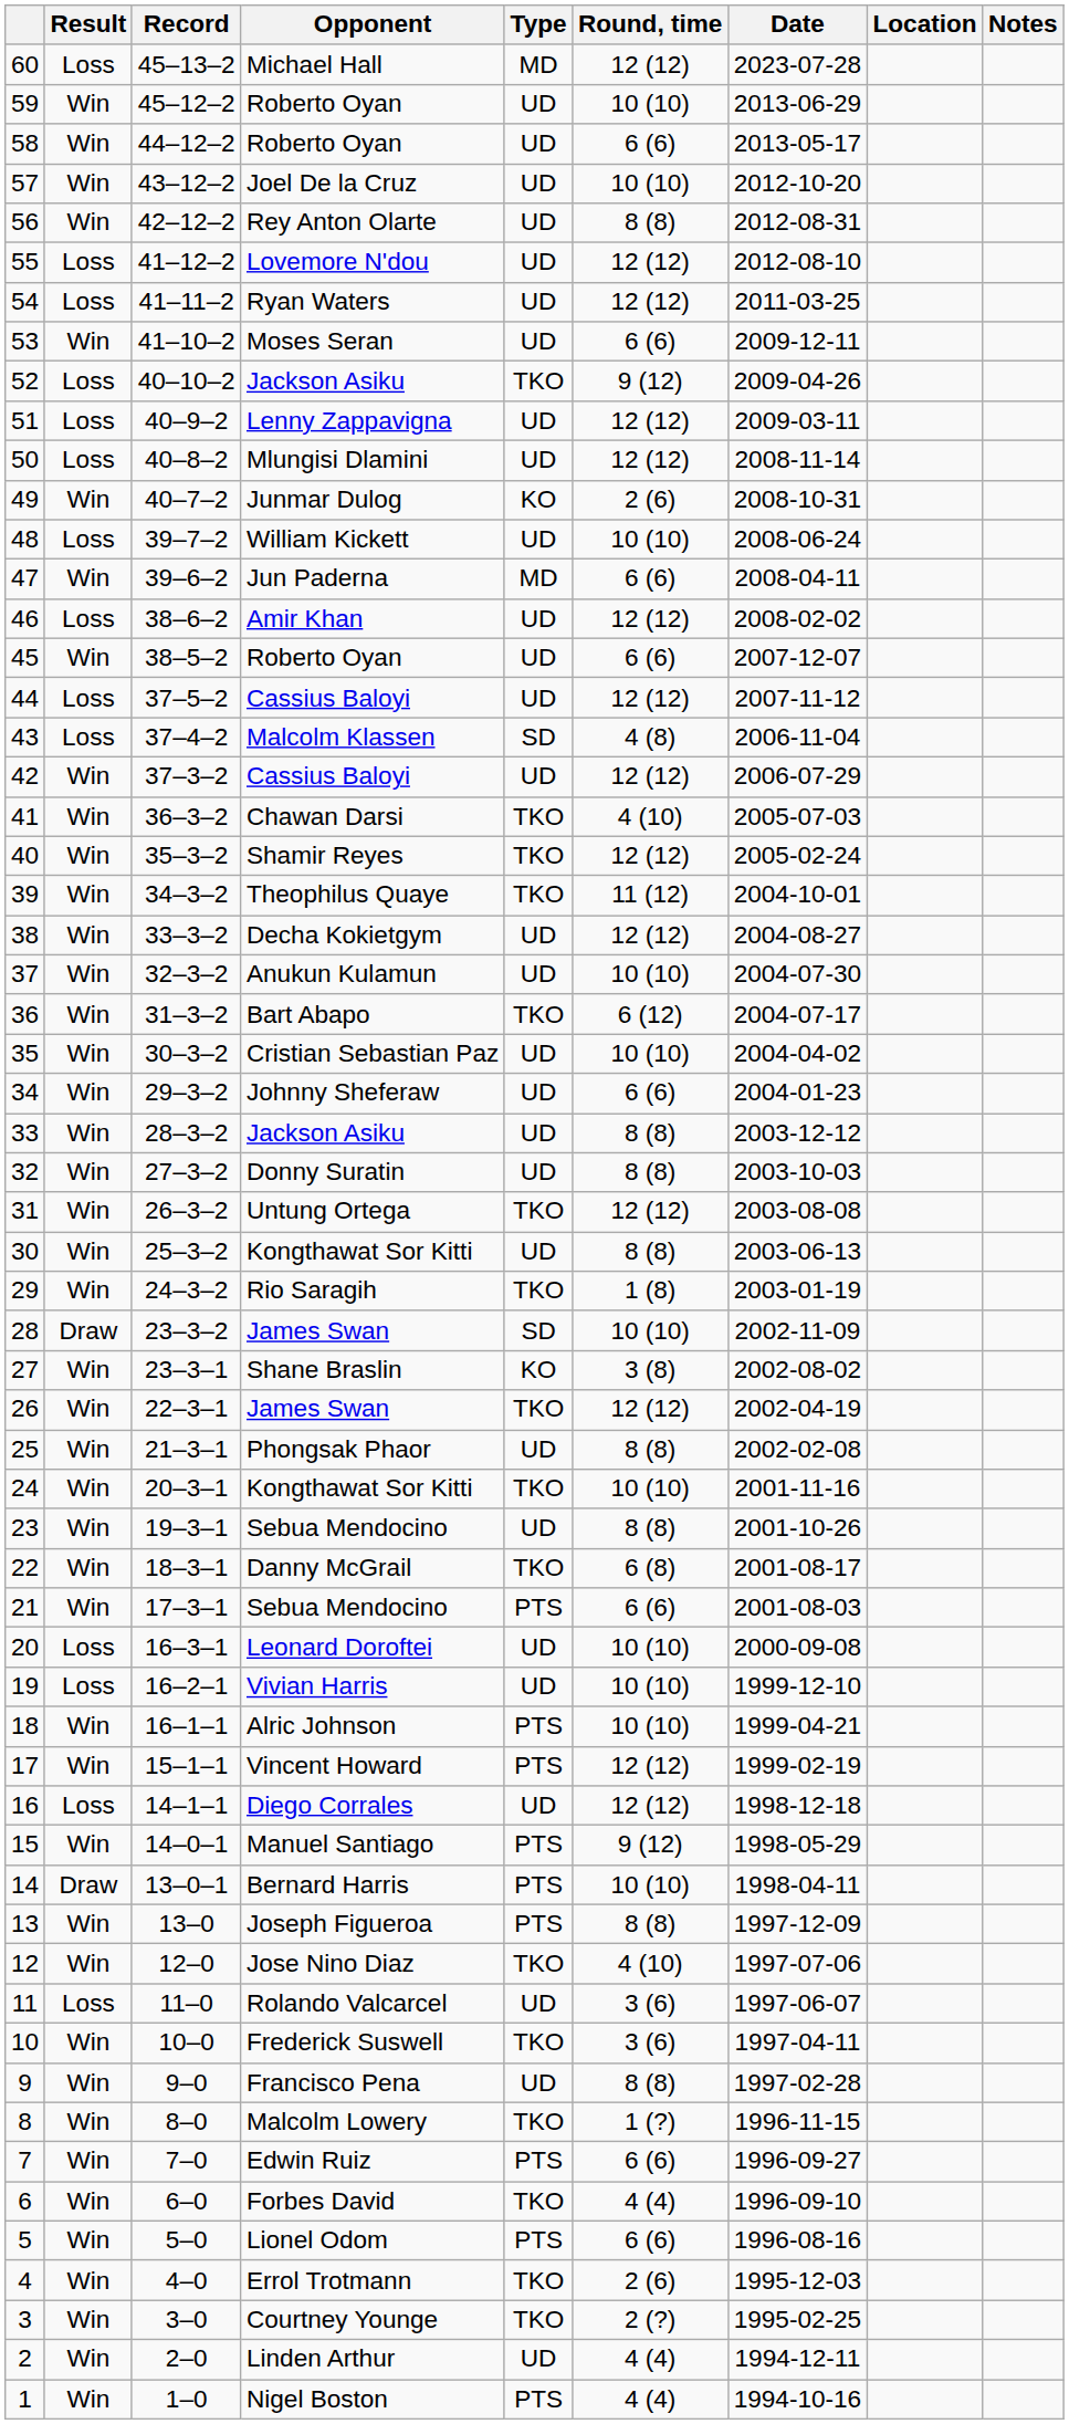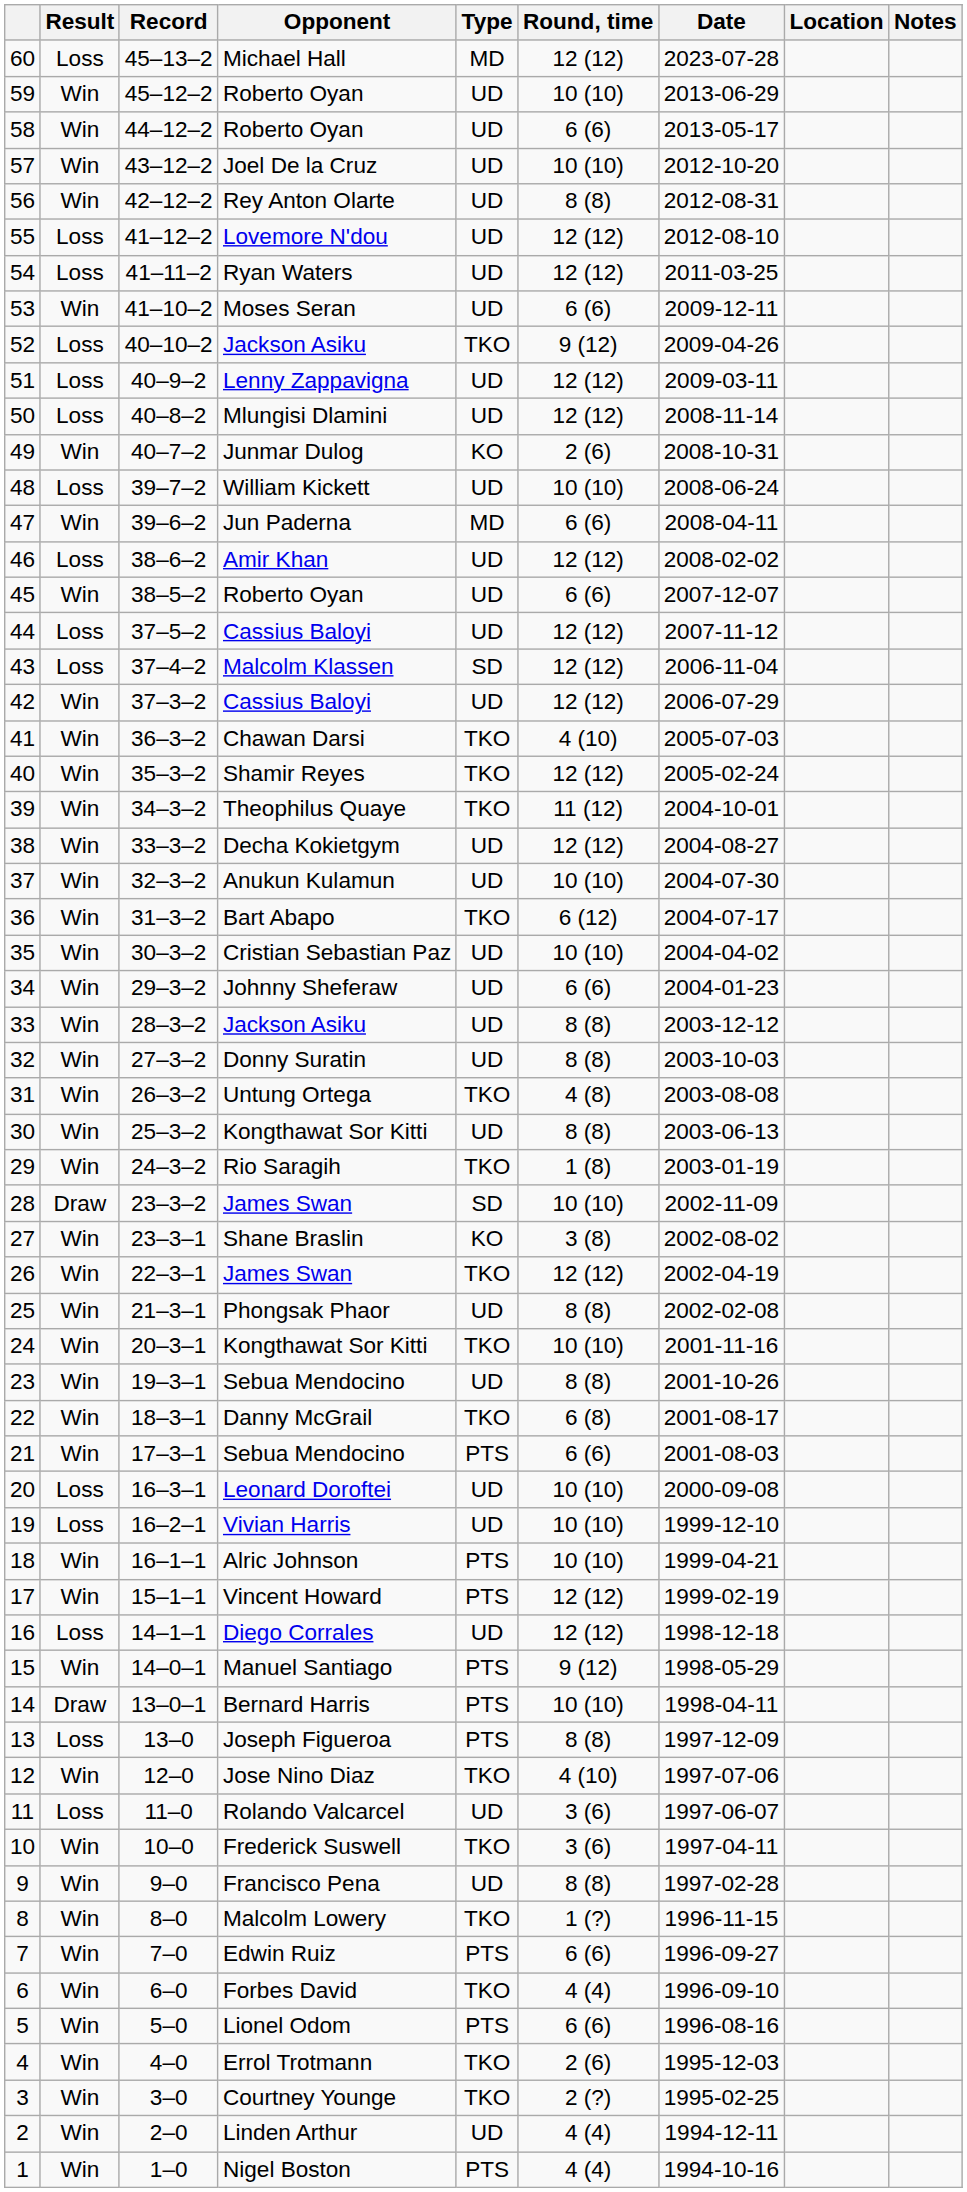43 | Round, time: 4 (8) -> 12 (12)
31 | Round, time: 12 (12) -> 4 (8)
13 | Result: Win -> Loss
